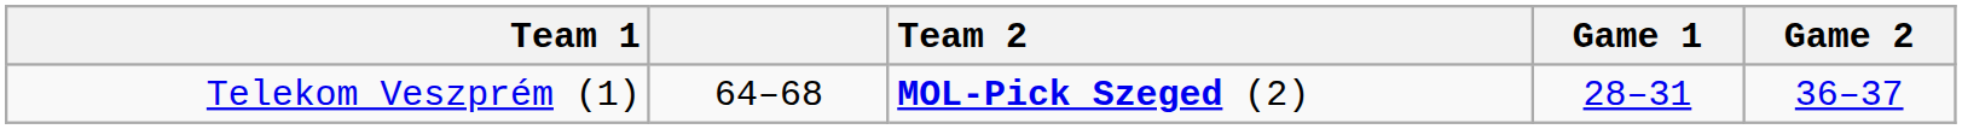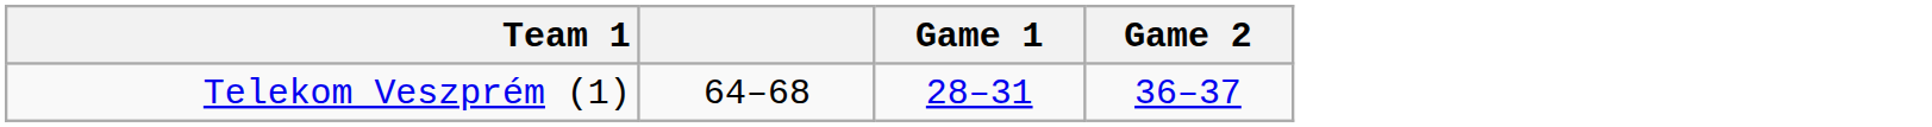- column: Team 2 | MOL-Pick Szeged (2)
